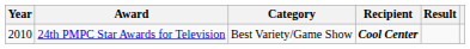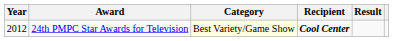24th PMPC Star Awards for Television | Year: 2010 -> 2012
24th PMPC Star Awards for Television | Category: no background -> lightyellow background
